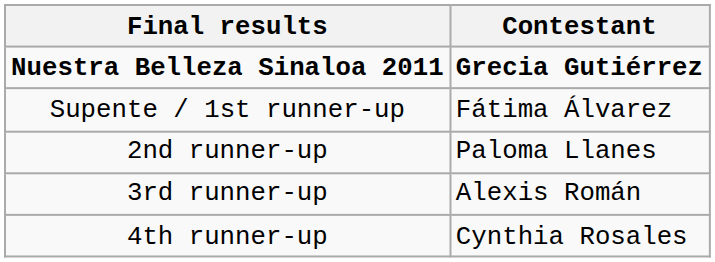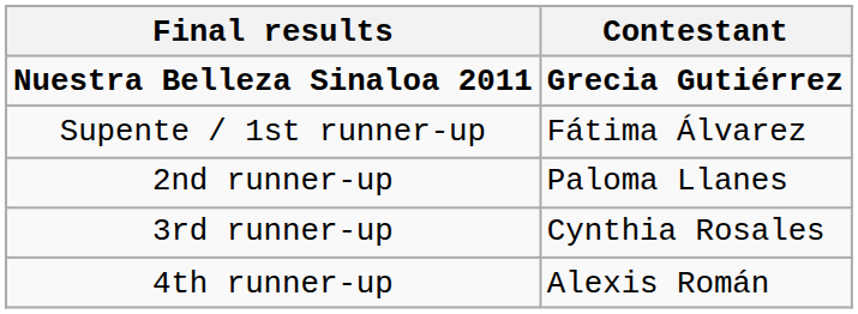3rd runner-up | Contestant: Alexis Román -> Cynthia Rosales
4th runner-up | Contestant: Cynthia Rosales -> Alexis Román
